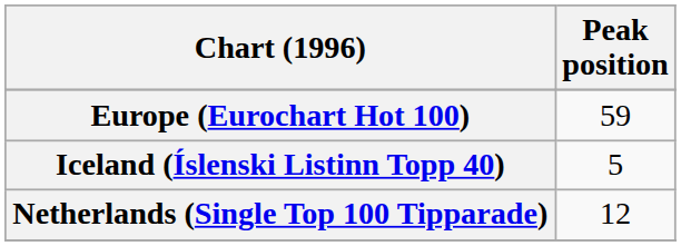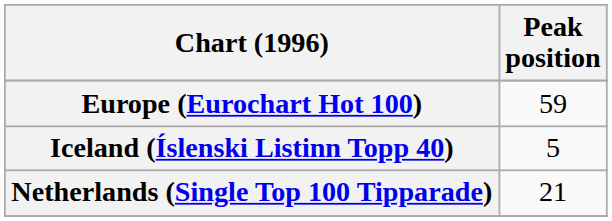Netherlands (Single Top 100 Tipparade) | Peak position: 12 -> 21
